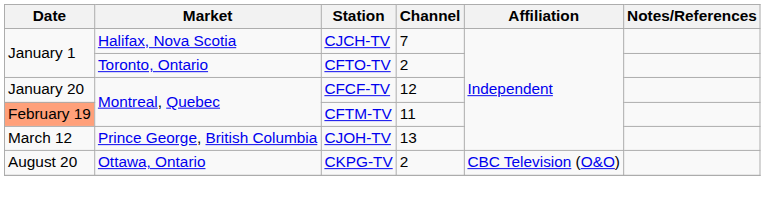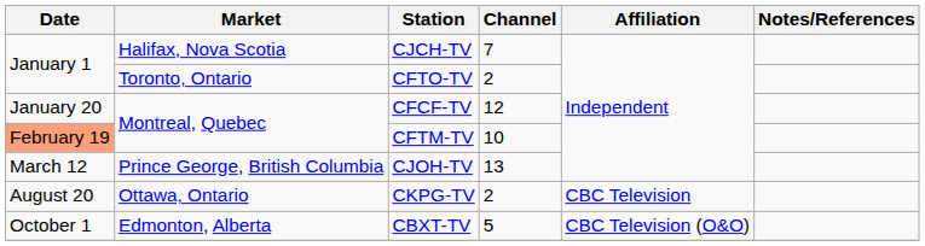CFTM-TV | Channel: 11 -> 10
CKPG-TV | Affiliation: CBC Television (O&O) -> CBC Television
+ row: October 1 | Edmonton, Alberta | CBXT-TV | 5 | CBC Television (O&O)
